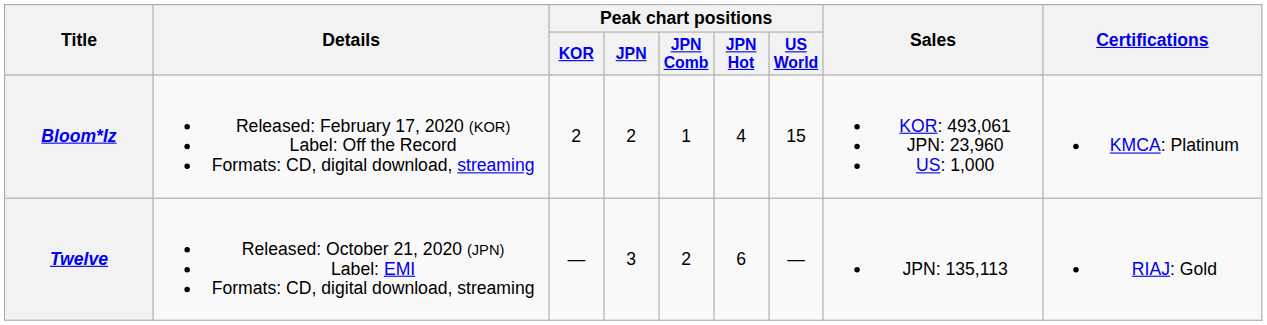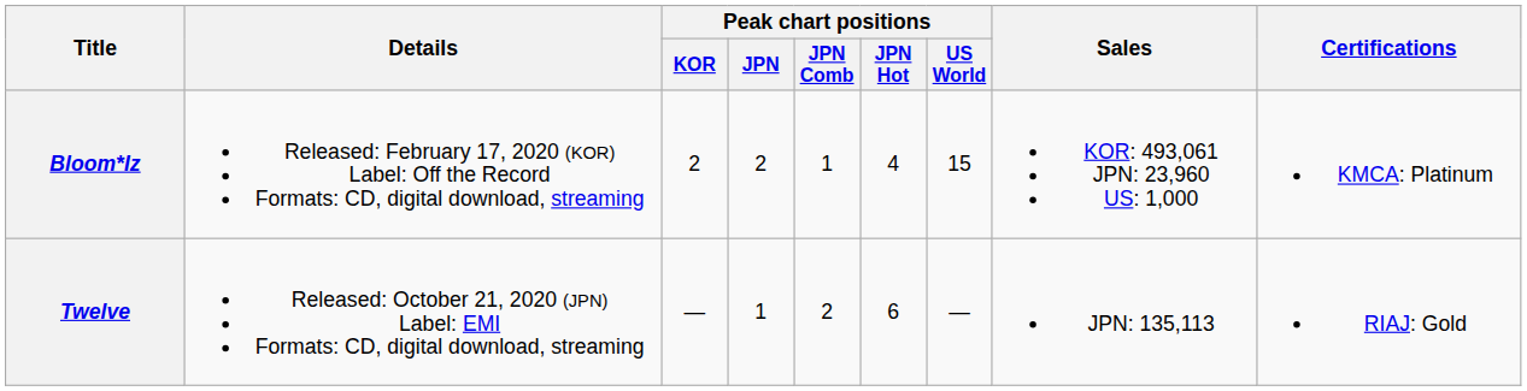Twelve | Peak chart positions / JPN: 3 -> 1
